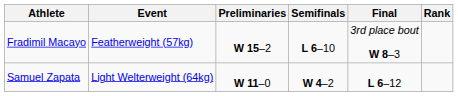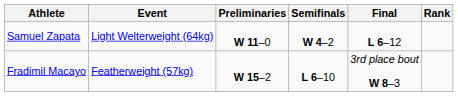rows swapped: Fradimil Macayo <-> Samuel Zapata
